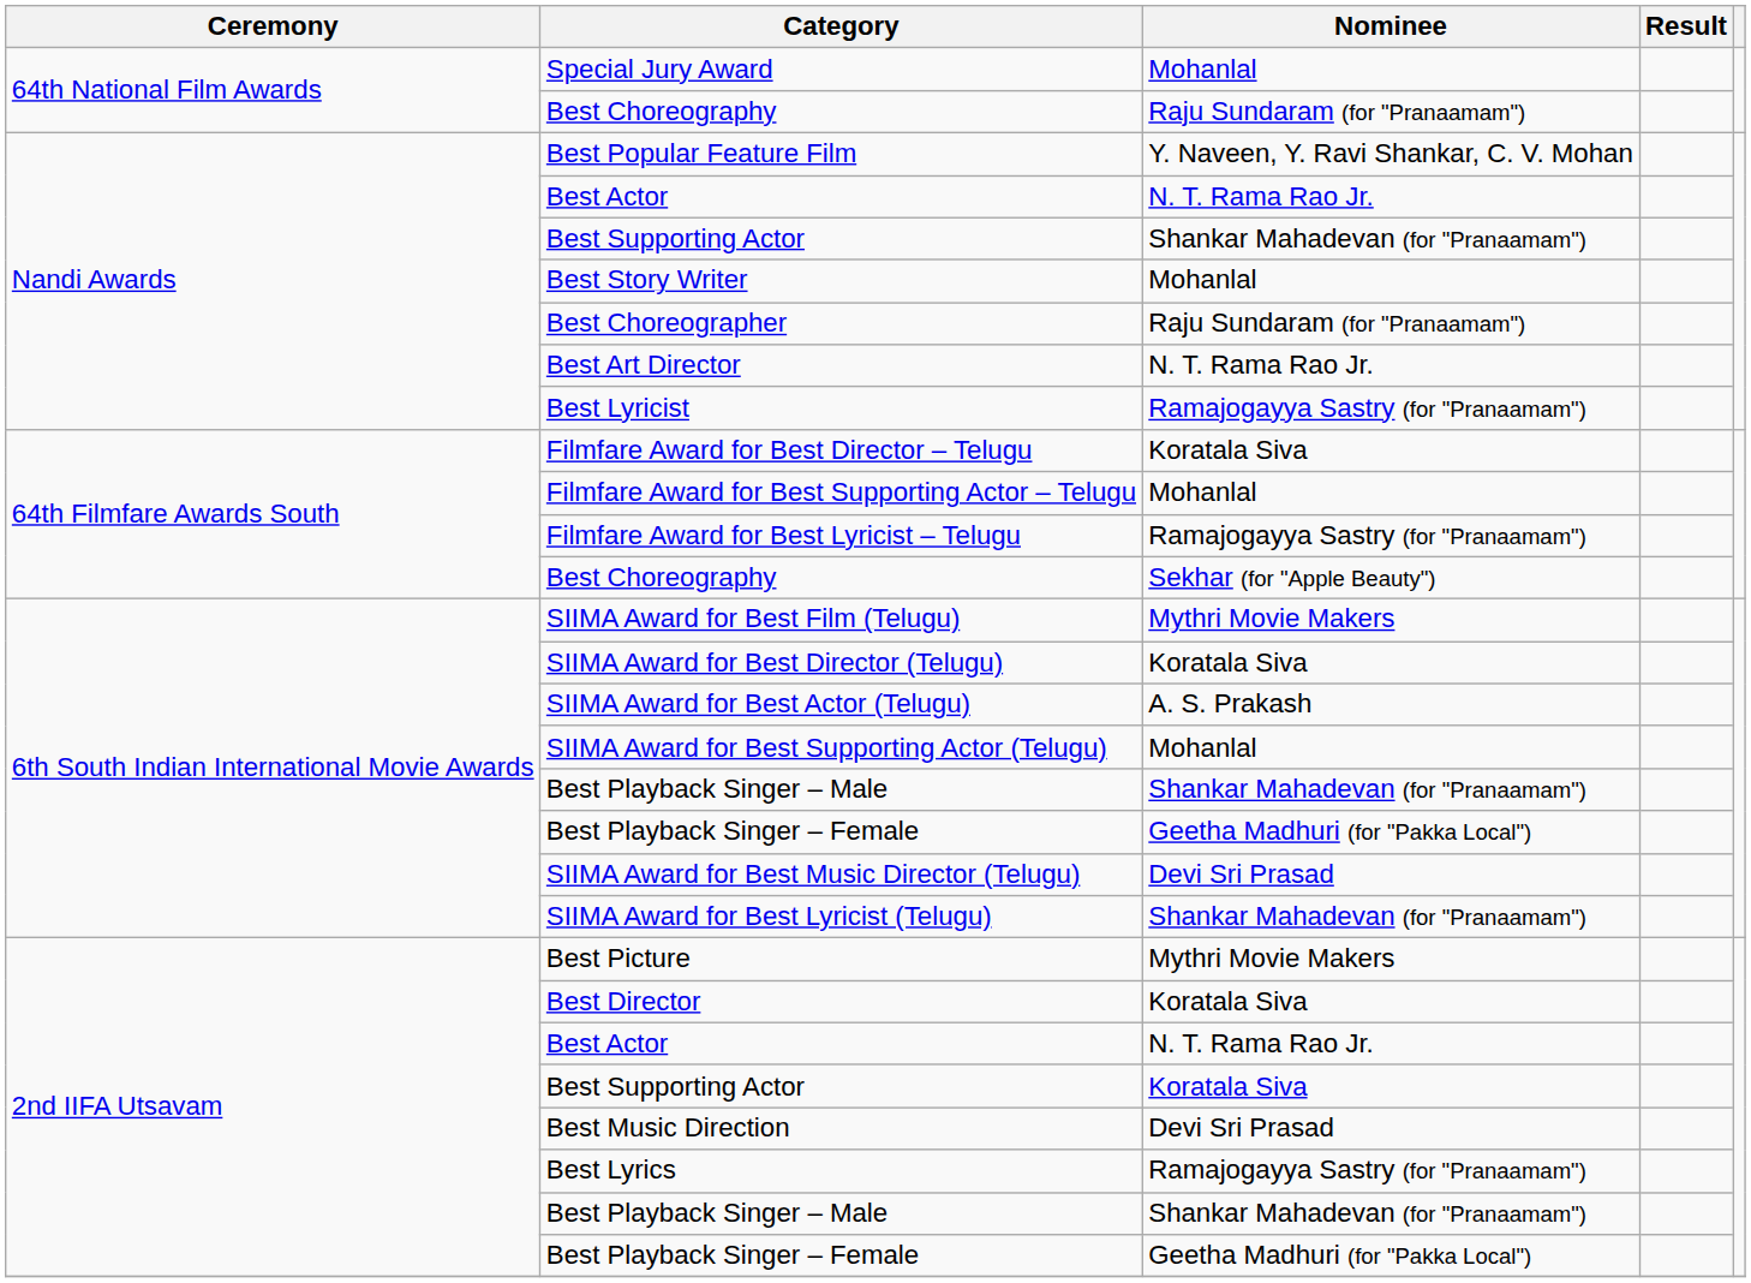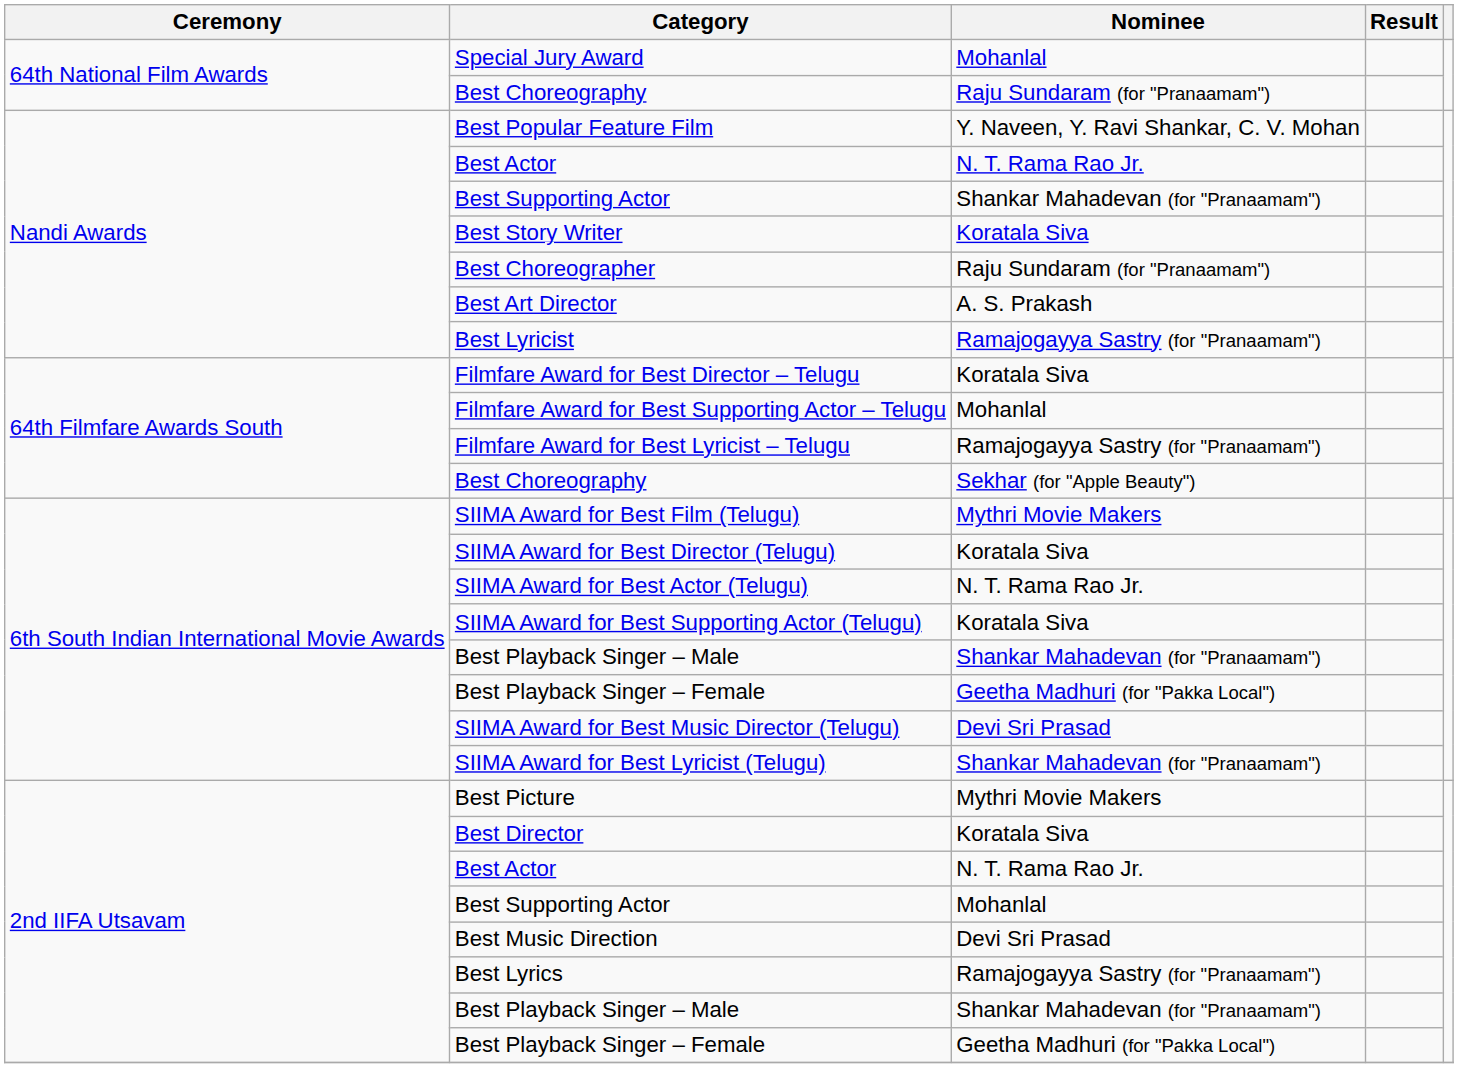Best Story Writer | Nominee: Mohanlal -> Koratala Siva
Best Art Director | Nominee: N. T. Rama Rao Jr. -> A. S. Prakash
SIIMA Award for Best Actor (Telugu) | Nominee: A. S. Prakash -> N. T. Rama Rao Jr.
SIIMA Award for Best Supporting Actor (Telugu) | Nominee: Mohanlal -> Koratala Siva
2nd IIFA Utsavam / Best Supporting Actor | Nominee: Koratala Siva -> Mohanlal
